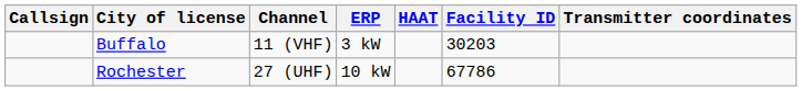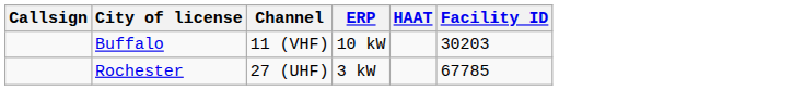- column: Transmitter coordinates
Buffalo | ERP: 3 kW -> 10 kW
Rochester | ERP: 10 kW -> 3 kW
Rochester | Facility ID: 67786 -> 67785
